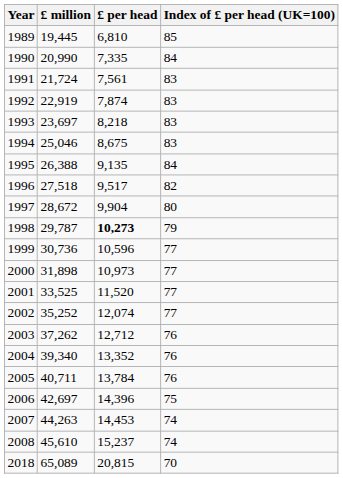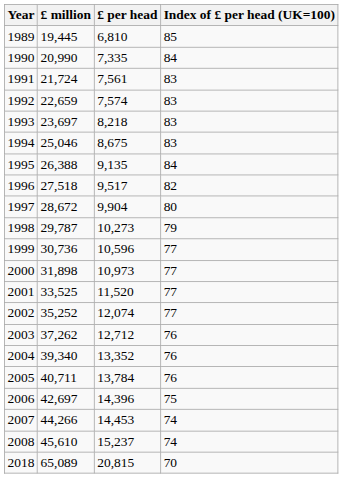1992 | £ million: 22,919 -> 22,659
1992 | £ per head: 7,874 -> 7,574
1998 | £ per head: bold -> normal
2007 | £ million: 44,263 -> 44,266
